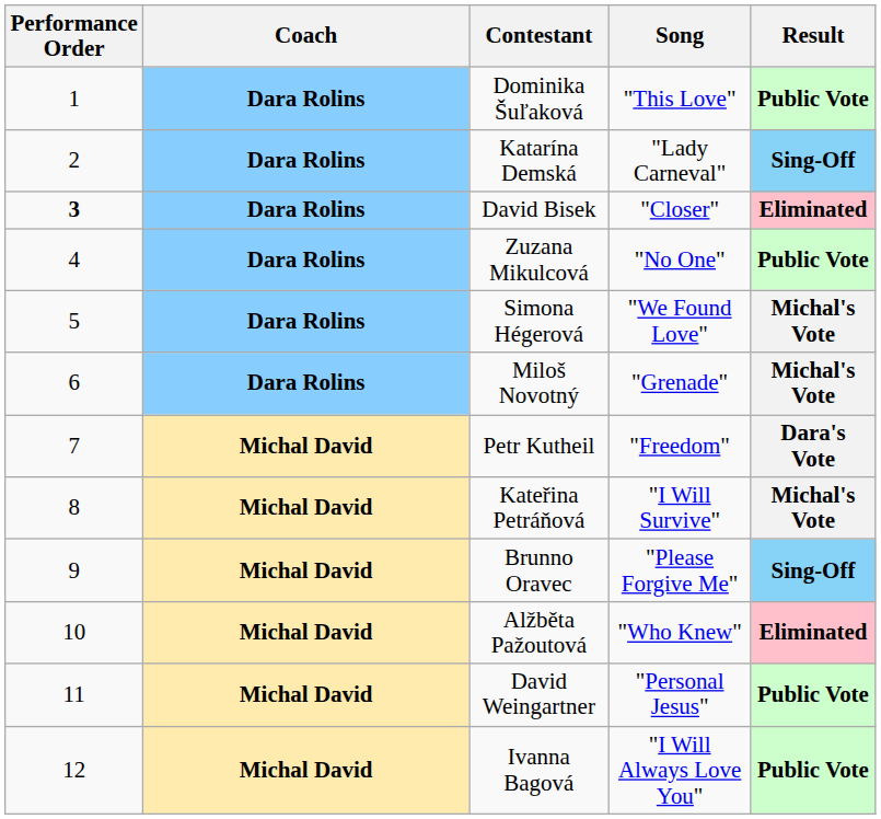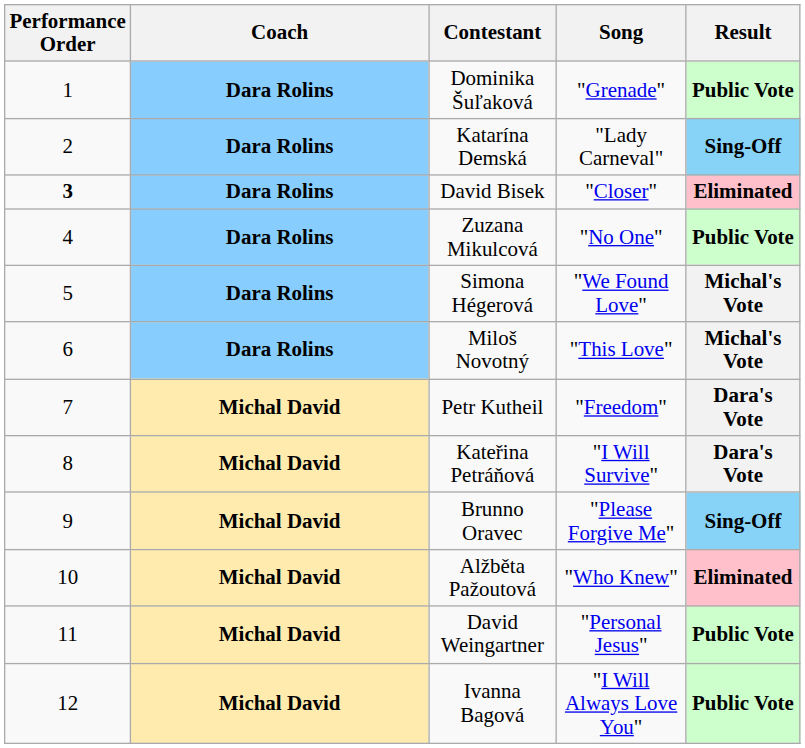Dominika Šuľaková | Song: "This Love" -> "Grenade"
Miloš Novotný | Song: "Grenade" -> "This Love"
Kateřina Petráňová | Result: Michal's Vote -> Dara's Vote
